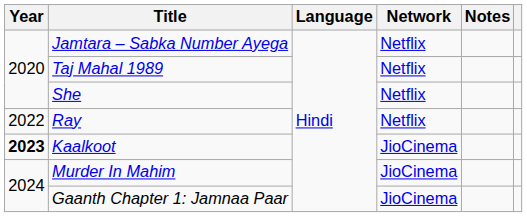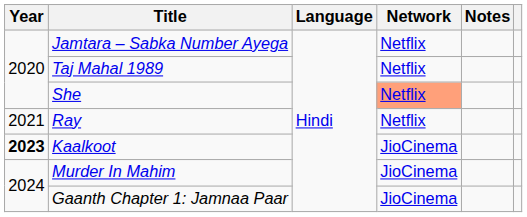She | Network: no background -> lightsalmon background
Ray | Year: 2022 -> 2021
